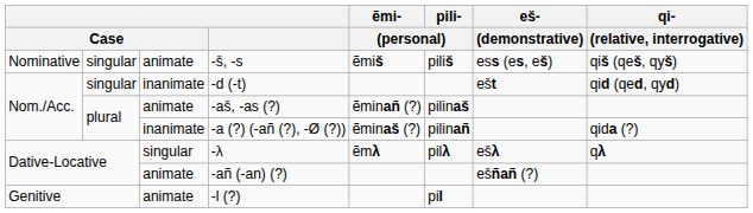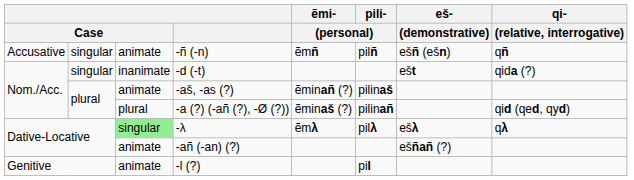- row: Nominative | singular | animate | -š, -s | ẽmiš | piliš | ess (es, eš) | qiš (qeš, qyš)
+ row: Accusative | singular | animate | -ñ (-n) | ẽmñ | pilñ | ešñ (ešn) | qñ
-d (-t) | qi- / (relative, interrogative): qid (qed, qyd) -> qida (?)
-a (?) (-añ (?), -Ø (?)) | column 3: inanimate -> plural
-a (?) (-añ (?), -Ø (?)) | qi- / (relative, interrogative): qida (?) -> qid (qed, qyd)
-λ | column 3: no background -> lightgreen background
